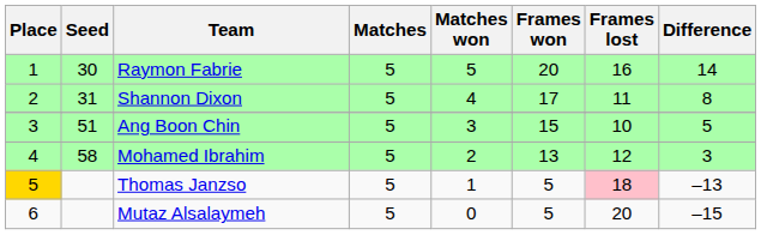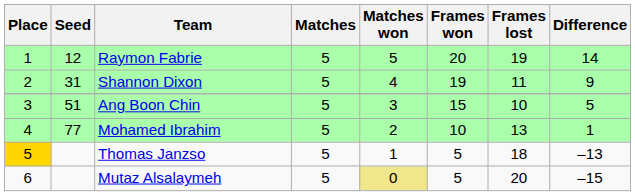Raymon Fabrie | Seed: 30 -> 12
Raymon Fabrie | Frames lost: 16 -> 19
Shannon Dixon | Frames won: 17 -> 19
Shannon Dixon | Difference: 8 -> 9
Mohamed Ibrahim | Seed: 58 -> 77
Mohamed Ibrahim | Frames won: 13 -> 10
Mohamed Ibrahim | Frames lost: 12 -> 13
Mohamed Ibrahim | Difference: 3 -> 1
Thomas Janzso | Frames lost: pink background -> no background
Mutaz Alsalaymeh | Matches won: no background -> khaki background
